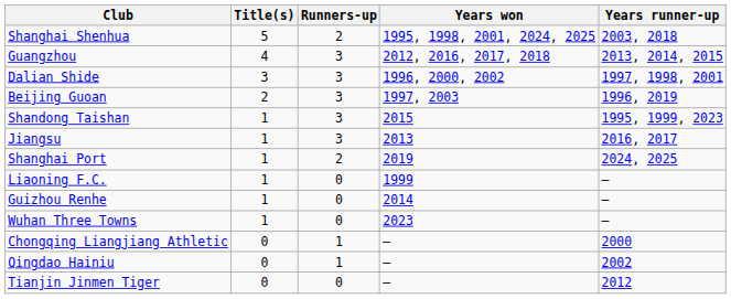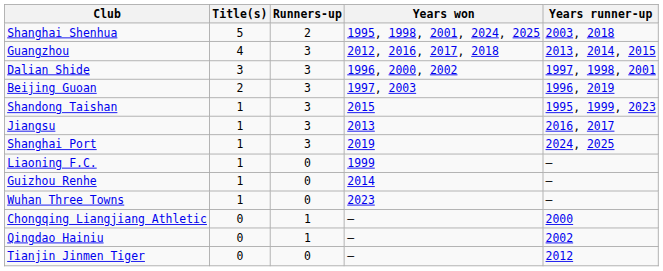Shanghai Port | Runners-up: 2 -> 3
